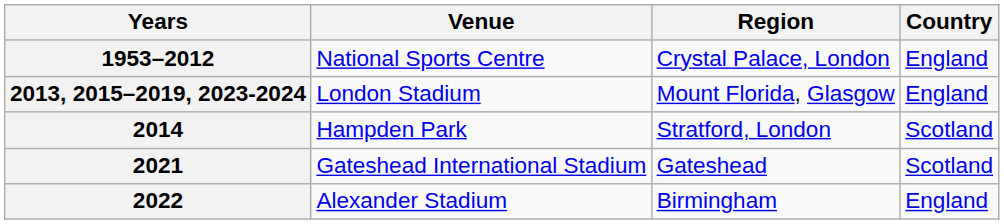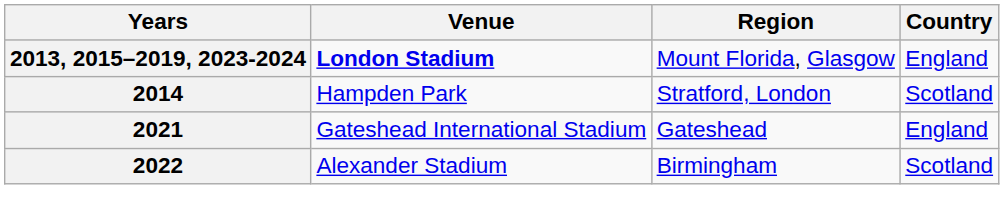- row: 1953–2012 | National Sports Centre | Crystal Palace, London | England
2013, 2015–2019, 2023-2024 | Venue: normal -> bold
2021 | Country: Scotland -> England
2022 | Country: England -> Scotland
